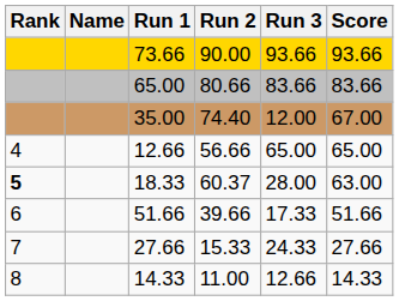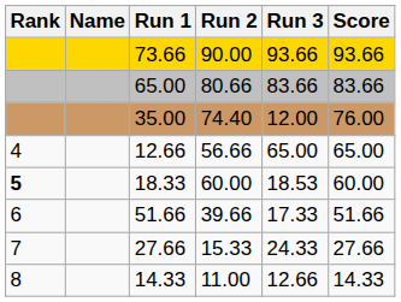35.00 | Score: 67.00 -> 76.00
18.33 | Run 2: 60.37 -> 60.00
18.33 | Run 3: 28.00 -> 18.53
18.33 | Score: 63.00 -> 60.00
